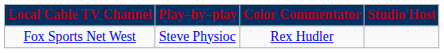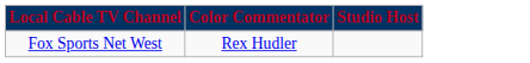- column: Play–by–play | Steve Physioc
